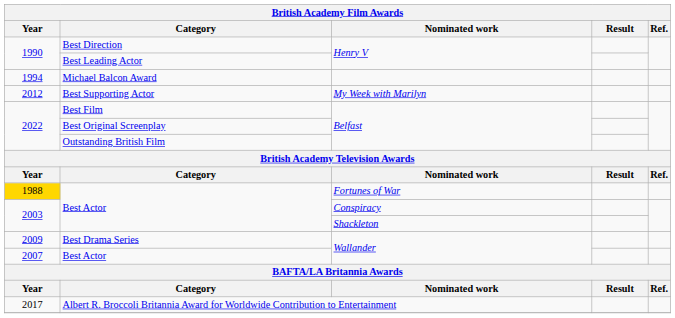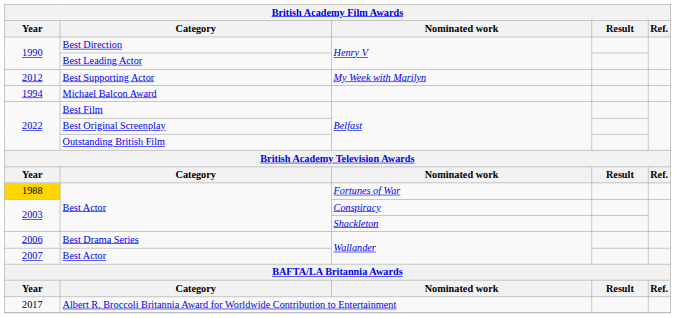rows swapped: Michael Balcon Award <-> Best Supporting Actor
Best Drama Series | Year: 2009 -> 2006
